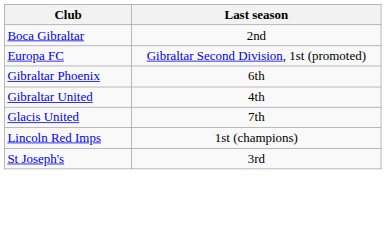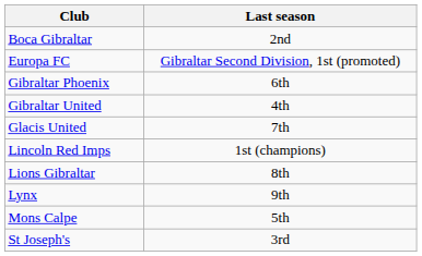+ row: Lions Gibraltar | 8th
+ row: Lynx | 9th
+ row: Mons Calpe | 5th
